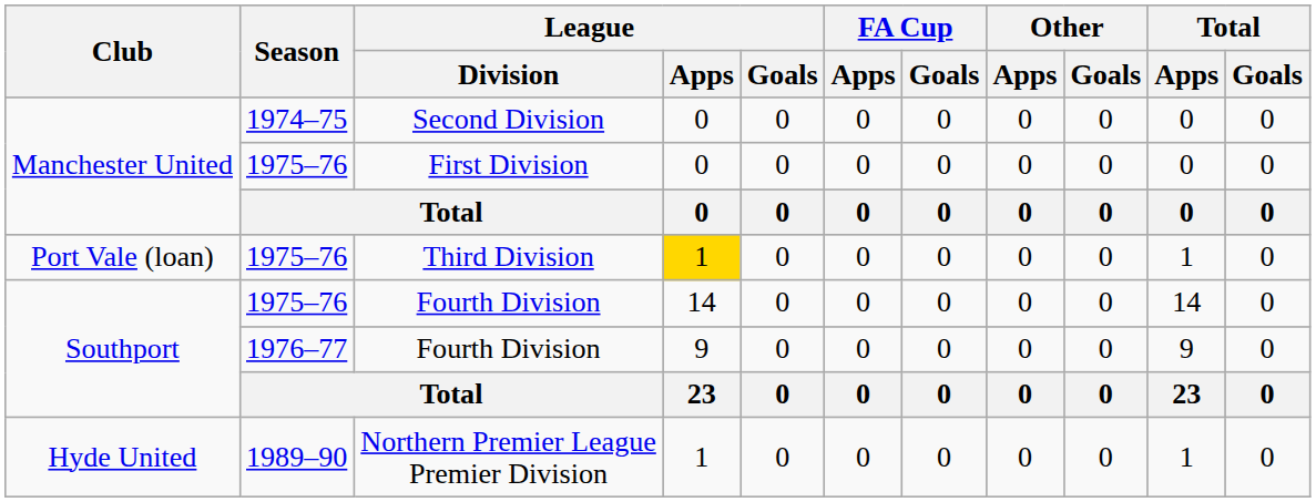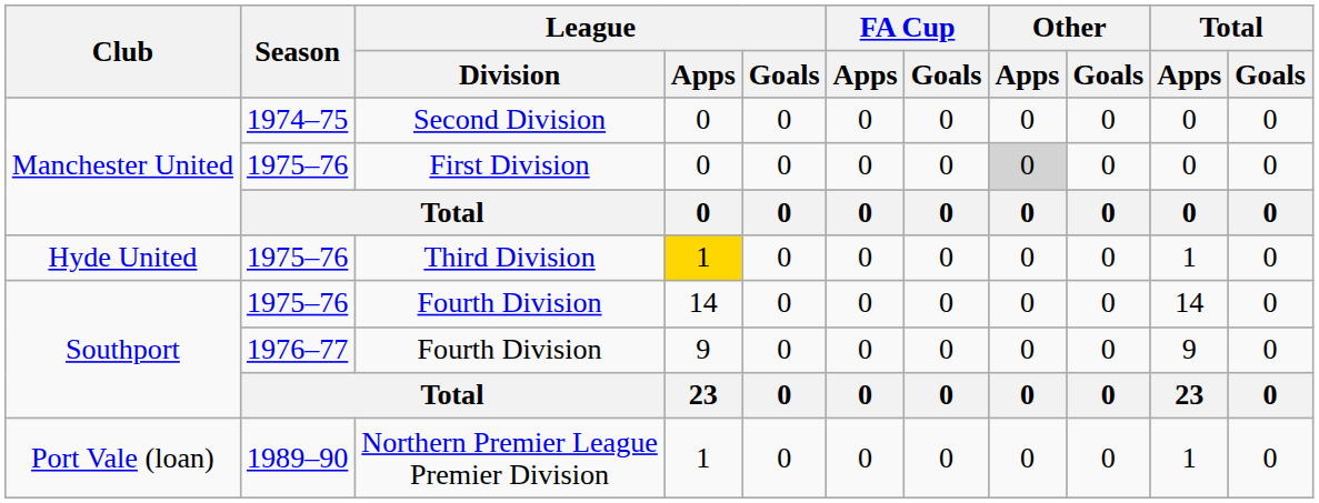First Division | Other / Apps: no background -> lightgrey background
Third Division | Club: Port Vale (loan) -> Hyde United
Northern Premier League Premier Division | Club: Hyde United -> Port Vale (loan)
